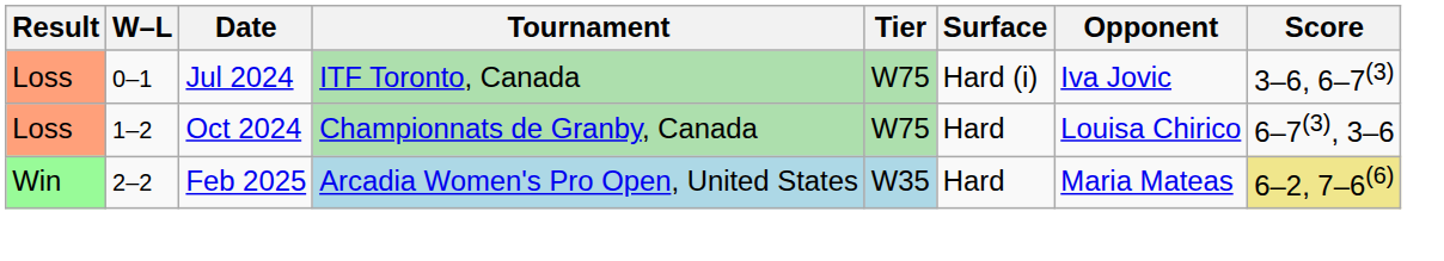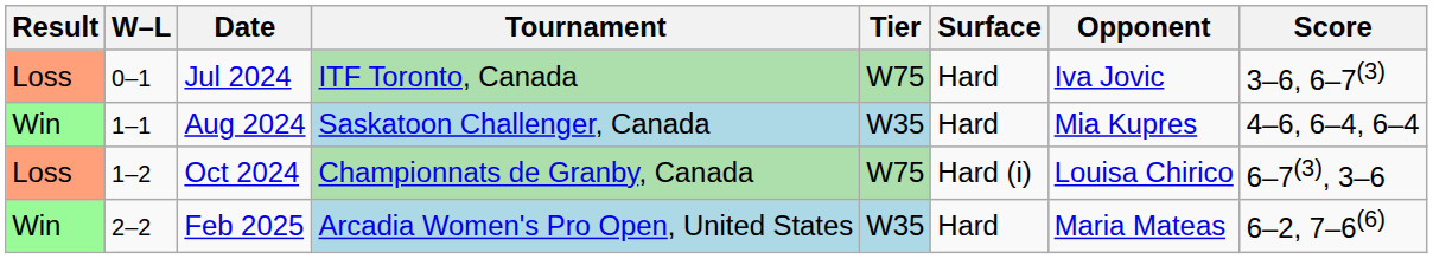Jul 2024 | Surface: Hard (i) -> Hard
+ row: Win | 1–1 | Aug 2024 | Saskatoon Challenger, Canada | W35 | Hard | Mia Kupres | 4–6, 6–4, 6–4
Oct 2024 | Surface: Hard -> Hard (i)
Feb 2025 | Score: khaki background -> no background
